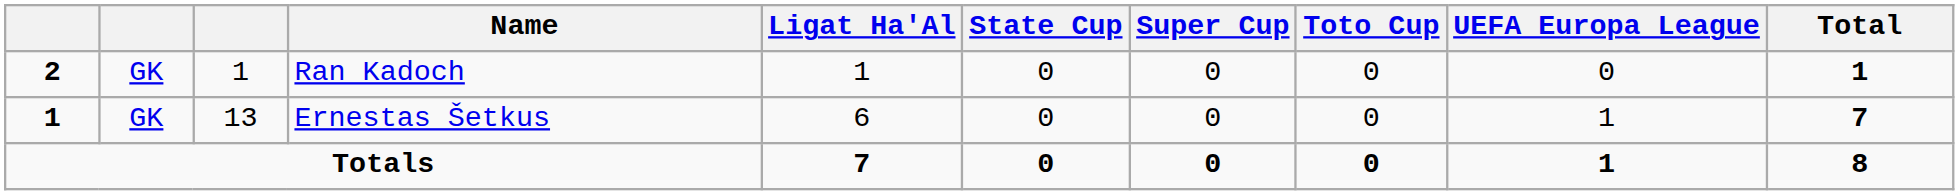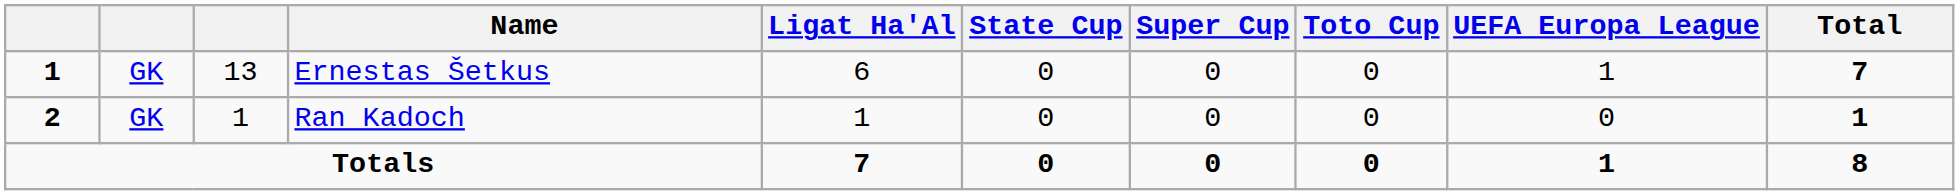rows swapped: Ernestas Šetkus <-> Ran Kadoch
